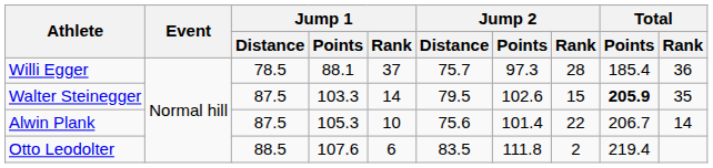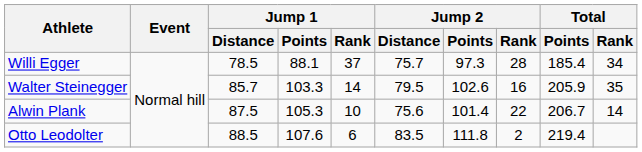Willi Egger | Total / Rank: 36 -> 34
Walter Steinegger | Jump 1 / Distance: 87.5 -> 85.7
Walter Steinegger | Jump 2 / Rank: 15 -> 16
Walter Steinegger | Total / Points: bold -> normal
